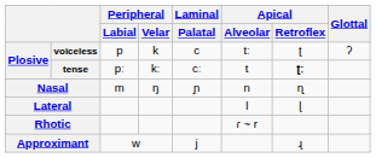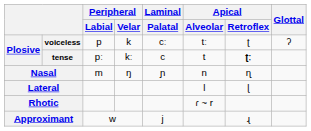voiceless | Laminal / Palatal: c -> cː
tense | Laminal / Palatal: cː -> c
